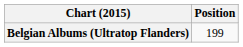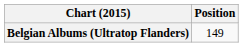Belgian Albums (Ultratop Flanders) | Position: 199 -> 149
